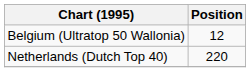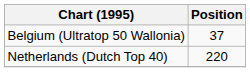Belgium (Ultratop 50 Wallonia) | Position: 12 -> 37
